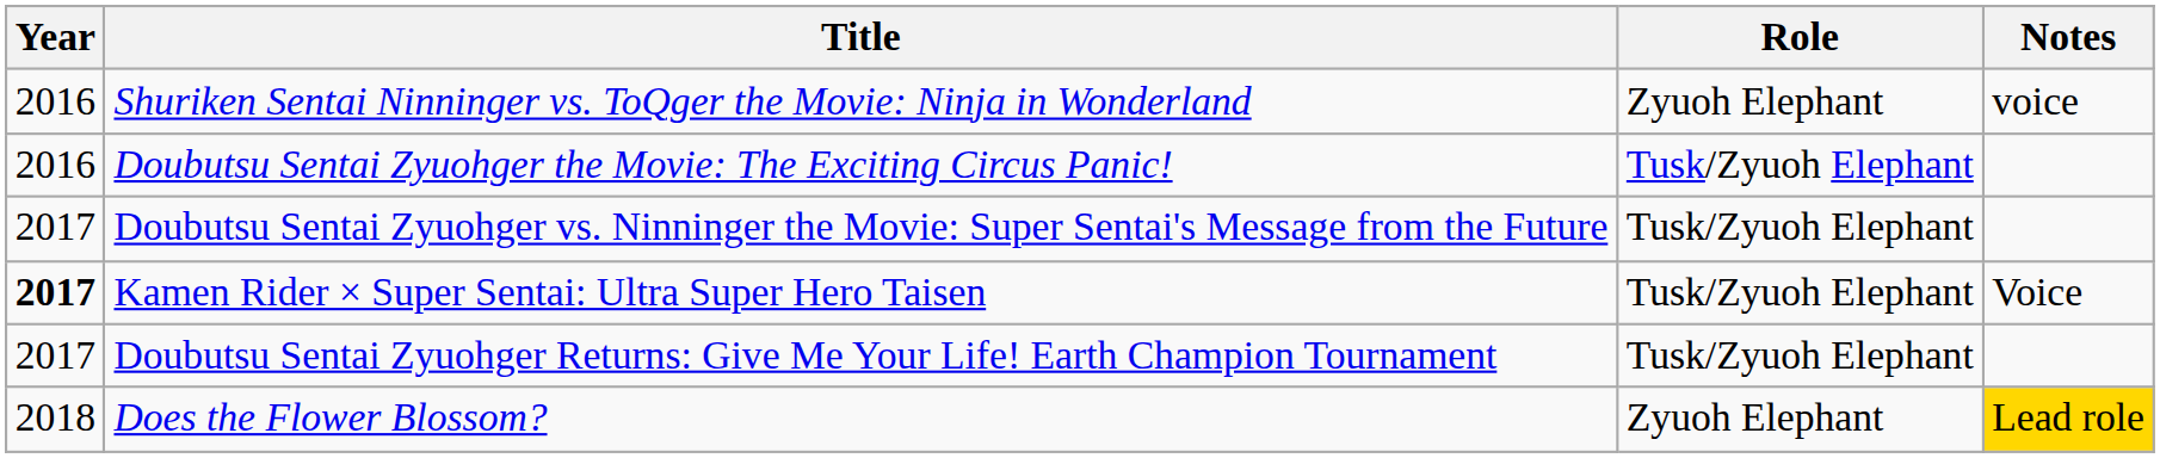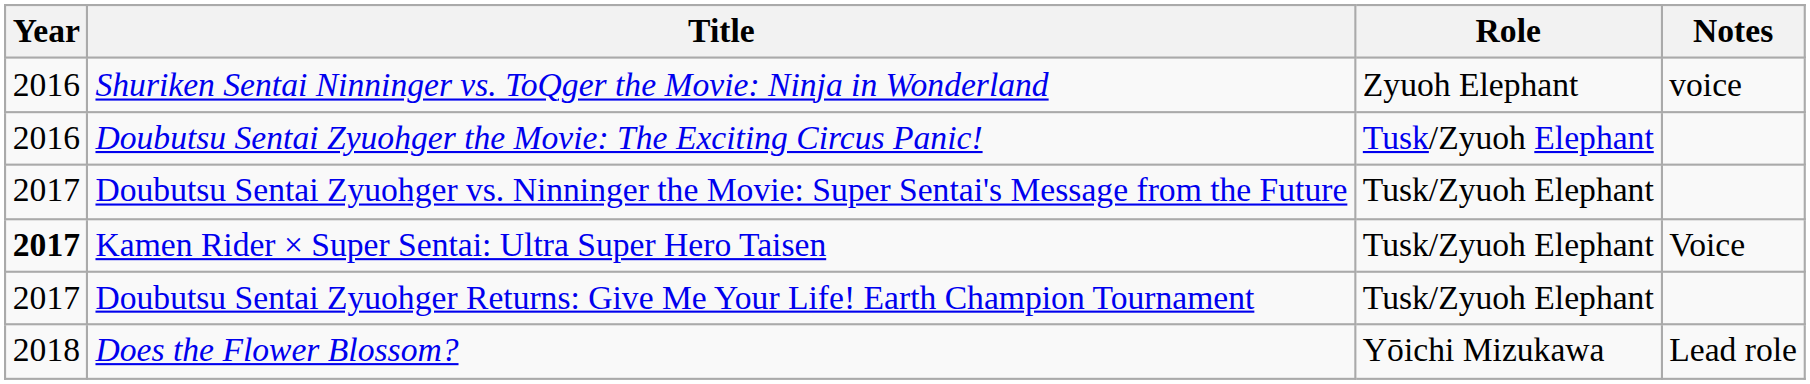Does the Flower Blossom? | Role: Zyuoh Elephant -> Yōichi Mizukawa
Does the Flower Blossom? | Notes: gold background -> no background
